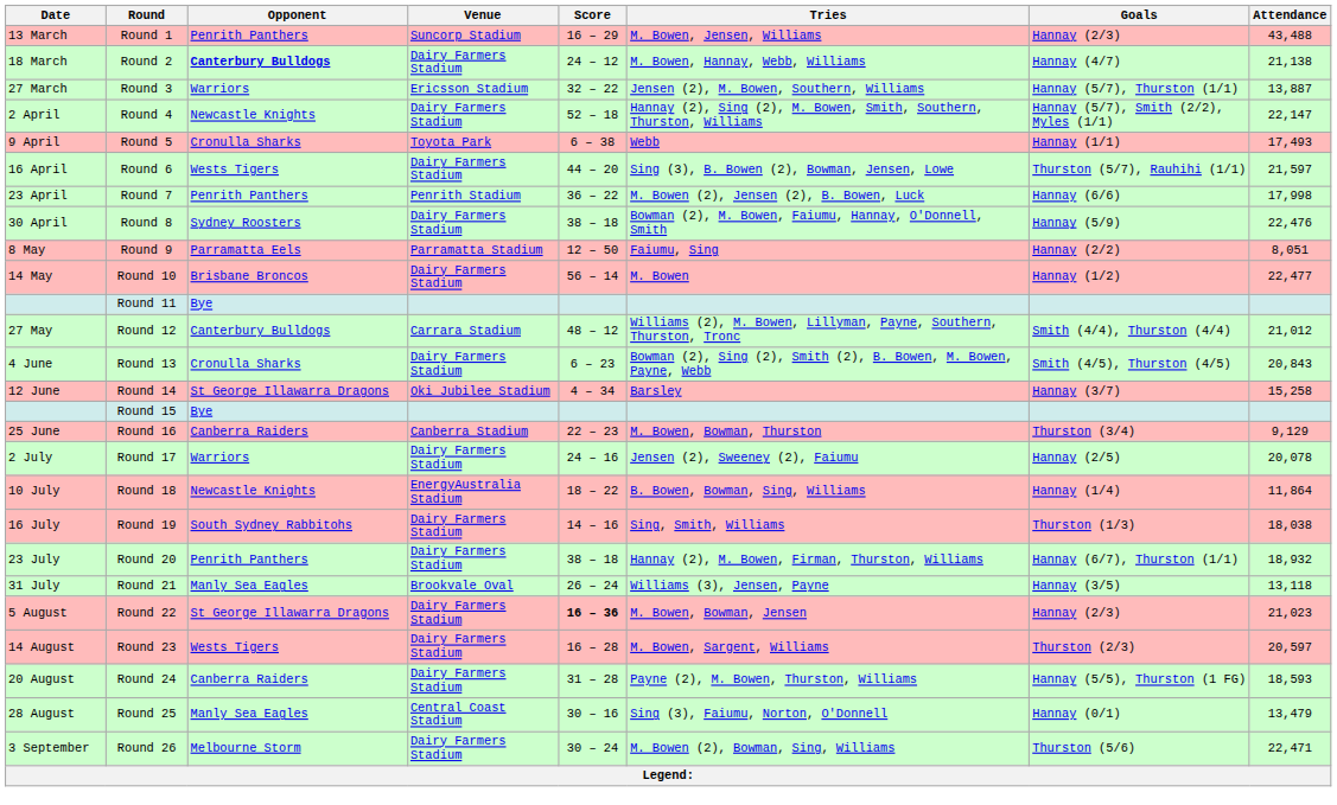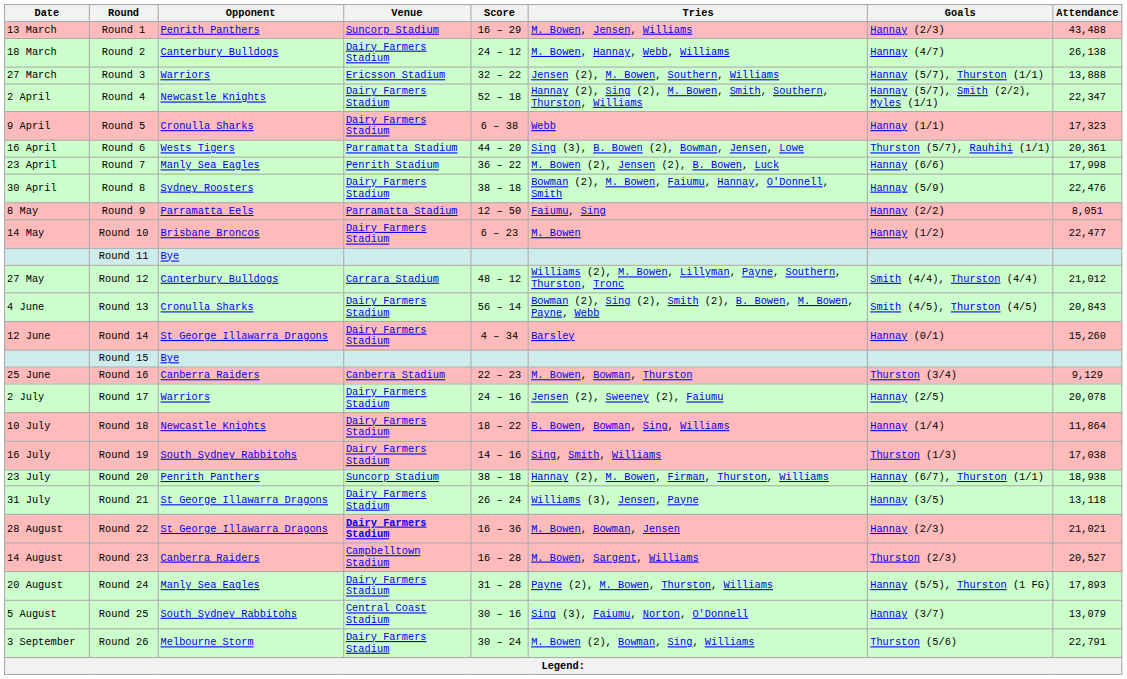Round 2 | Opponent: bold -> normal
Round 2 | Attendance: 21,138 -> 26,138
Round 3 | Attendance: 13,887 -> 13,888
Round 4 | Attendance: 22,147 -> 22,347
Round 5 | Venue: Toyota Park -> Dairy Farmers Stadium
Round 5 | Attendance: 17,493 -> 17,323
Round 6 | Venue: Dairy Farmers Stadium -> Parramatta Stadium
Round 6 | Attendance: 21,597 -> 20,361
Round 7 | Opponent: Penrith Panthers -> Manly Sea Eagles
Round 10 | Score: 56 – 14 -> 6 – 23
Round 13 | Score: 6 – 23 -> 56 – 14
Round 14 | Venue: Oki Jubilee Stadium -> Dairy Farmers Stadium
Round 14 | Goals: Hannay (3/7) -> Hannay (0/1)
Round 14 | Attendance: 15,258 -> 15,260
Round 18 | Venue: EnergyAustralia Stadium -> Dairy Farmers Stadium
Round 19 | Attendance: 18,038 -> 17,038
Round 20 | Venue: Dairy Farmers Stadium -> Suncorp Stadium
Round 20 | Attendance: 18,932 -> 18,938
Round 21 | Opponent: Manly Sea Eagles -> St George Illawarra Dragons
Round 21 | Venue: Brookvale Oval -> Dairy Farmers Stadium
Round 22 | Date: 5 August -> 28 August
Round 22 | Venue: normal -> bold
Round 22 | Score: bold -> normal
Round 22 | Attendance: 21,023 -> 21,021
Round 23 | Opponent: Wests Tigers -> Canberra Raiders
Round 23 | Venue: Dairy Farmers Stadium -> Campbelltown Stadium
Round 23 | Attendance: 20,597 -> 20,527
Round 24 | Opponent: Canberra Raiders -> Manly Sea Eagles
Round 24 | Attendance: 18,593 -> 17,893
Round 25 | Date: 28 August -> 5 August
Round 25 | Opponent: Manly Sea Eagles -> South Sydney Rabbitohs
Round 25 | Goals: Hannay (0/1) -> Hannay (3/7)
Round 25 | Attendance: 13,479 -> 13,079
Round 26 | Attendance: 22,471 -> 22,791
